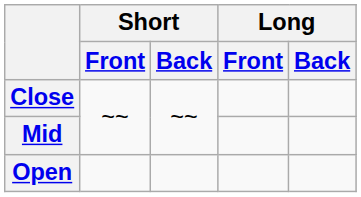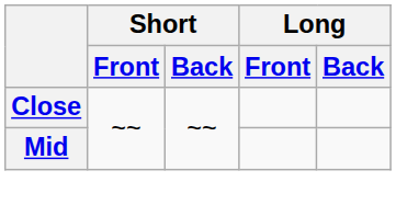- row: Open
